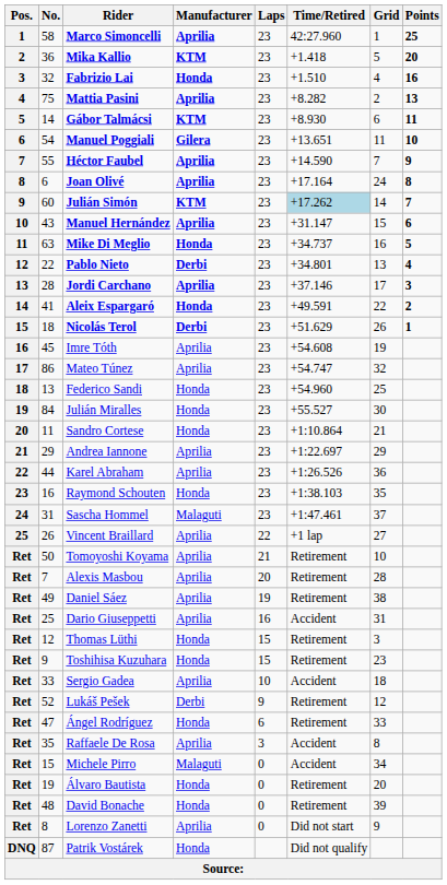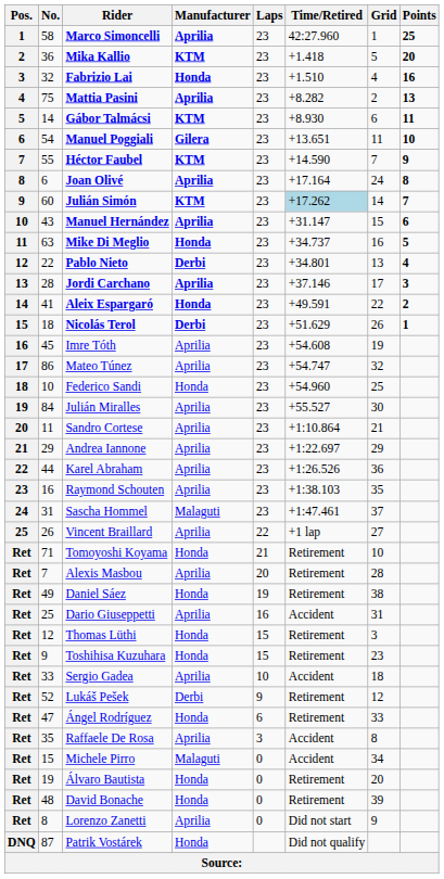Héctor Faubel | Manufacturer: Aprilia -> KTM
Federico Sandi | No.: 13 -> 10
Julián Miralles | Manufacturer: Honda -> Aprilia
Sandro Cortese | Manufacturer: Honda -> Aprilia
Raymond Schouten | Manufacturer: Honda -> Aprilia
Tomoyoshi Koyama | No.: 50 -> 71
Tomoyoshi Koyama | Manufacturer: Aprilia -> Honda
Daniel Sáez | Manufacturer: Aprilia -> Honda
